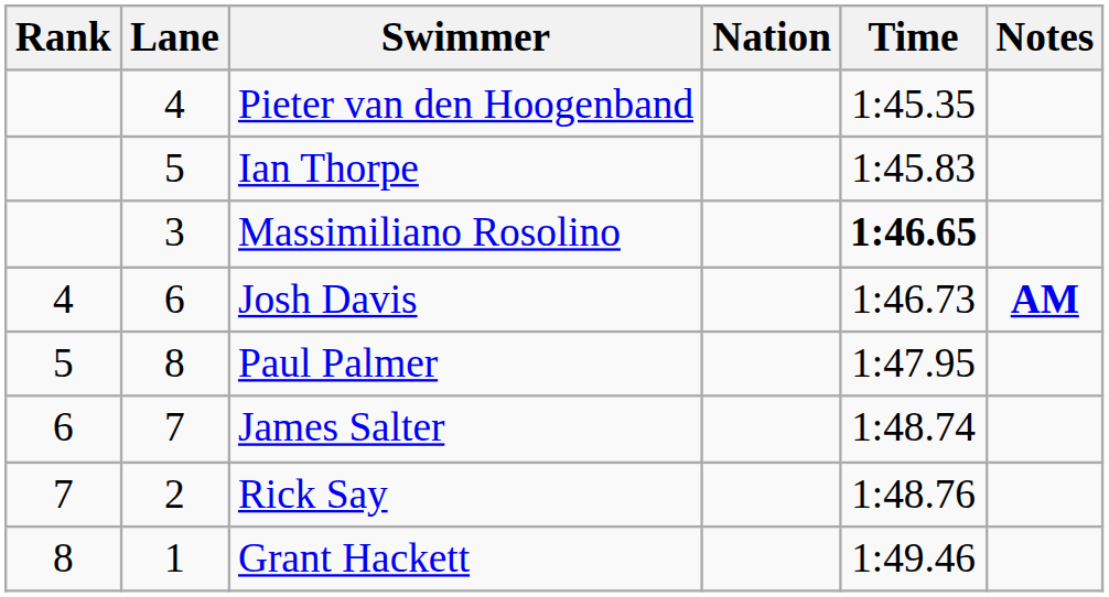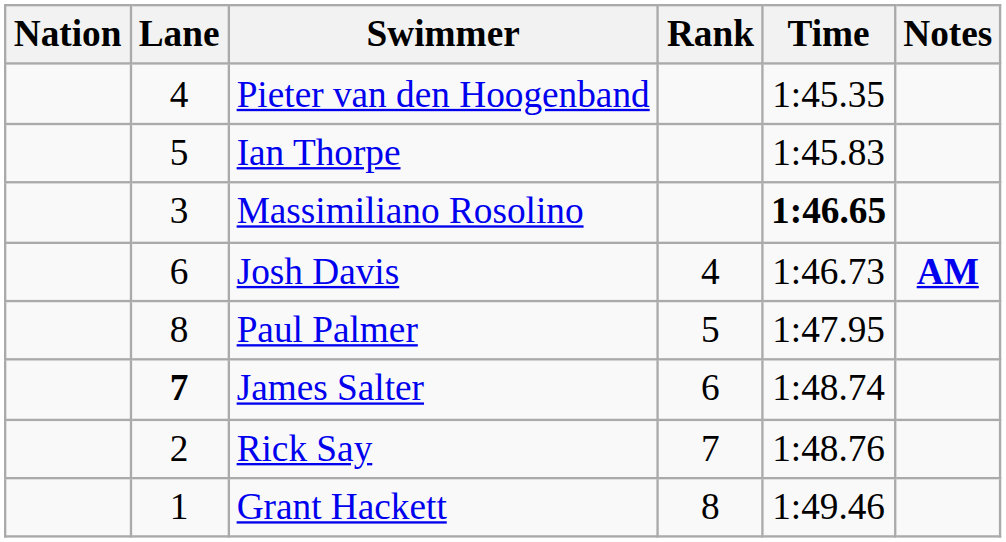columns swapped: Rank <-> Nation
James Salter | Lane: normal -> bold
